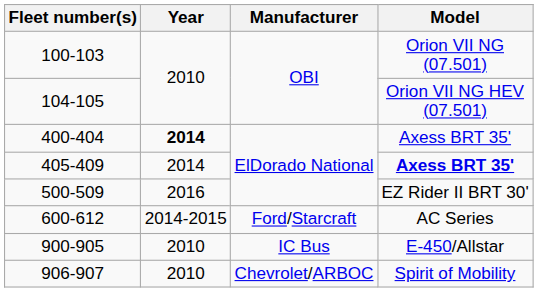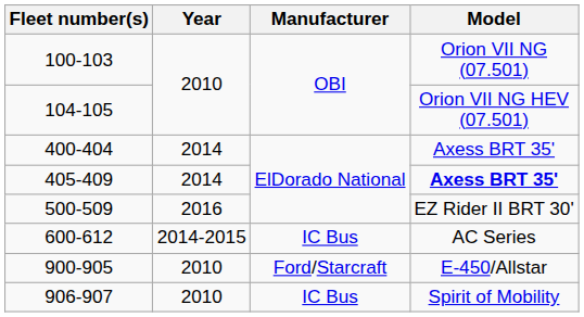400-404 | Year: bold -> normal
600-612 | Manufacturer: Ford/Starcraft -> IC Bus
900-905 | Manufacturer: IC Bus -> Ford/Starcraft
906-907 | Manufacturer: Chevrolet/ARBOC -> IC Bus
